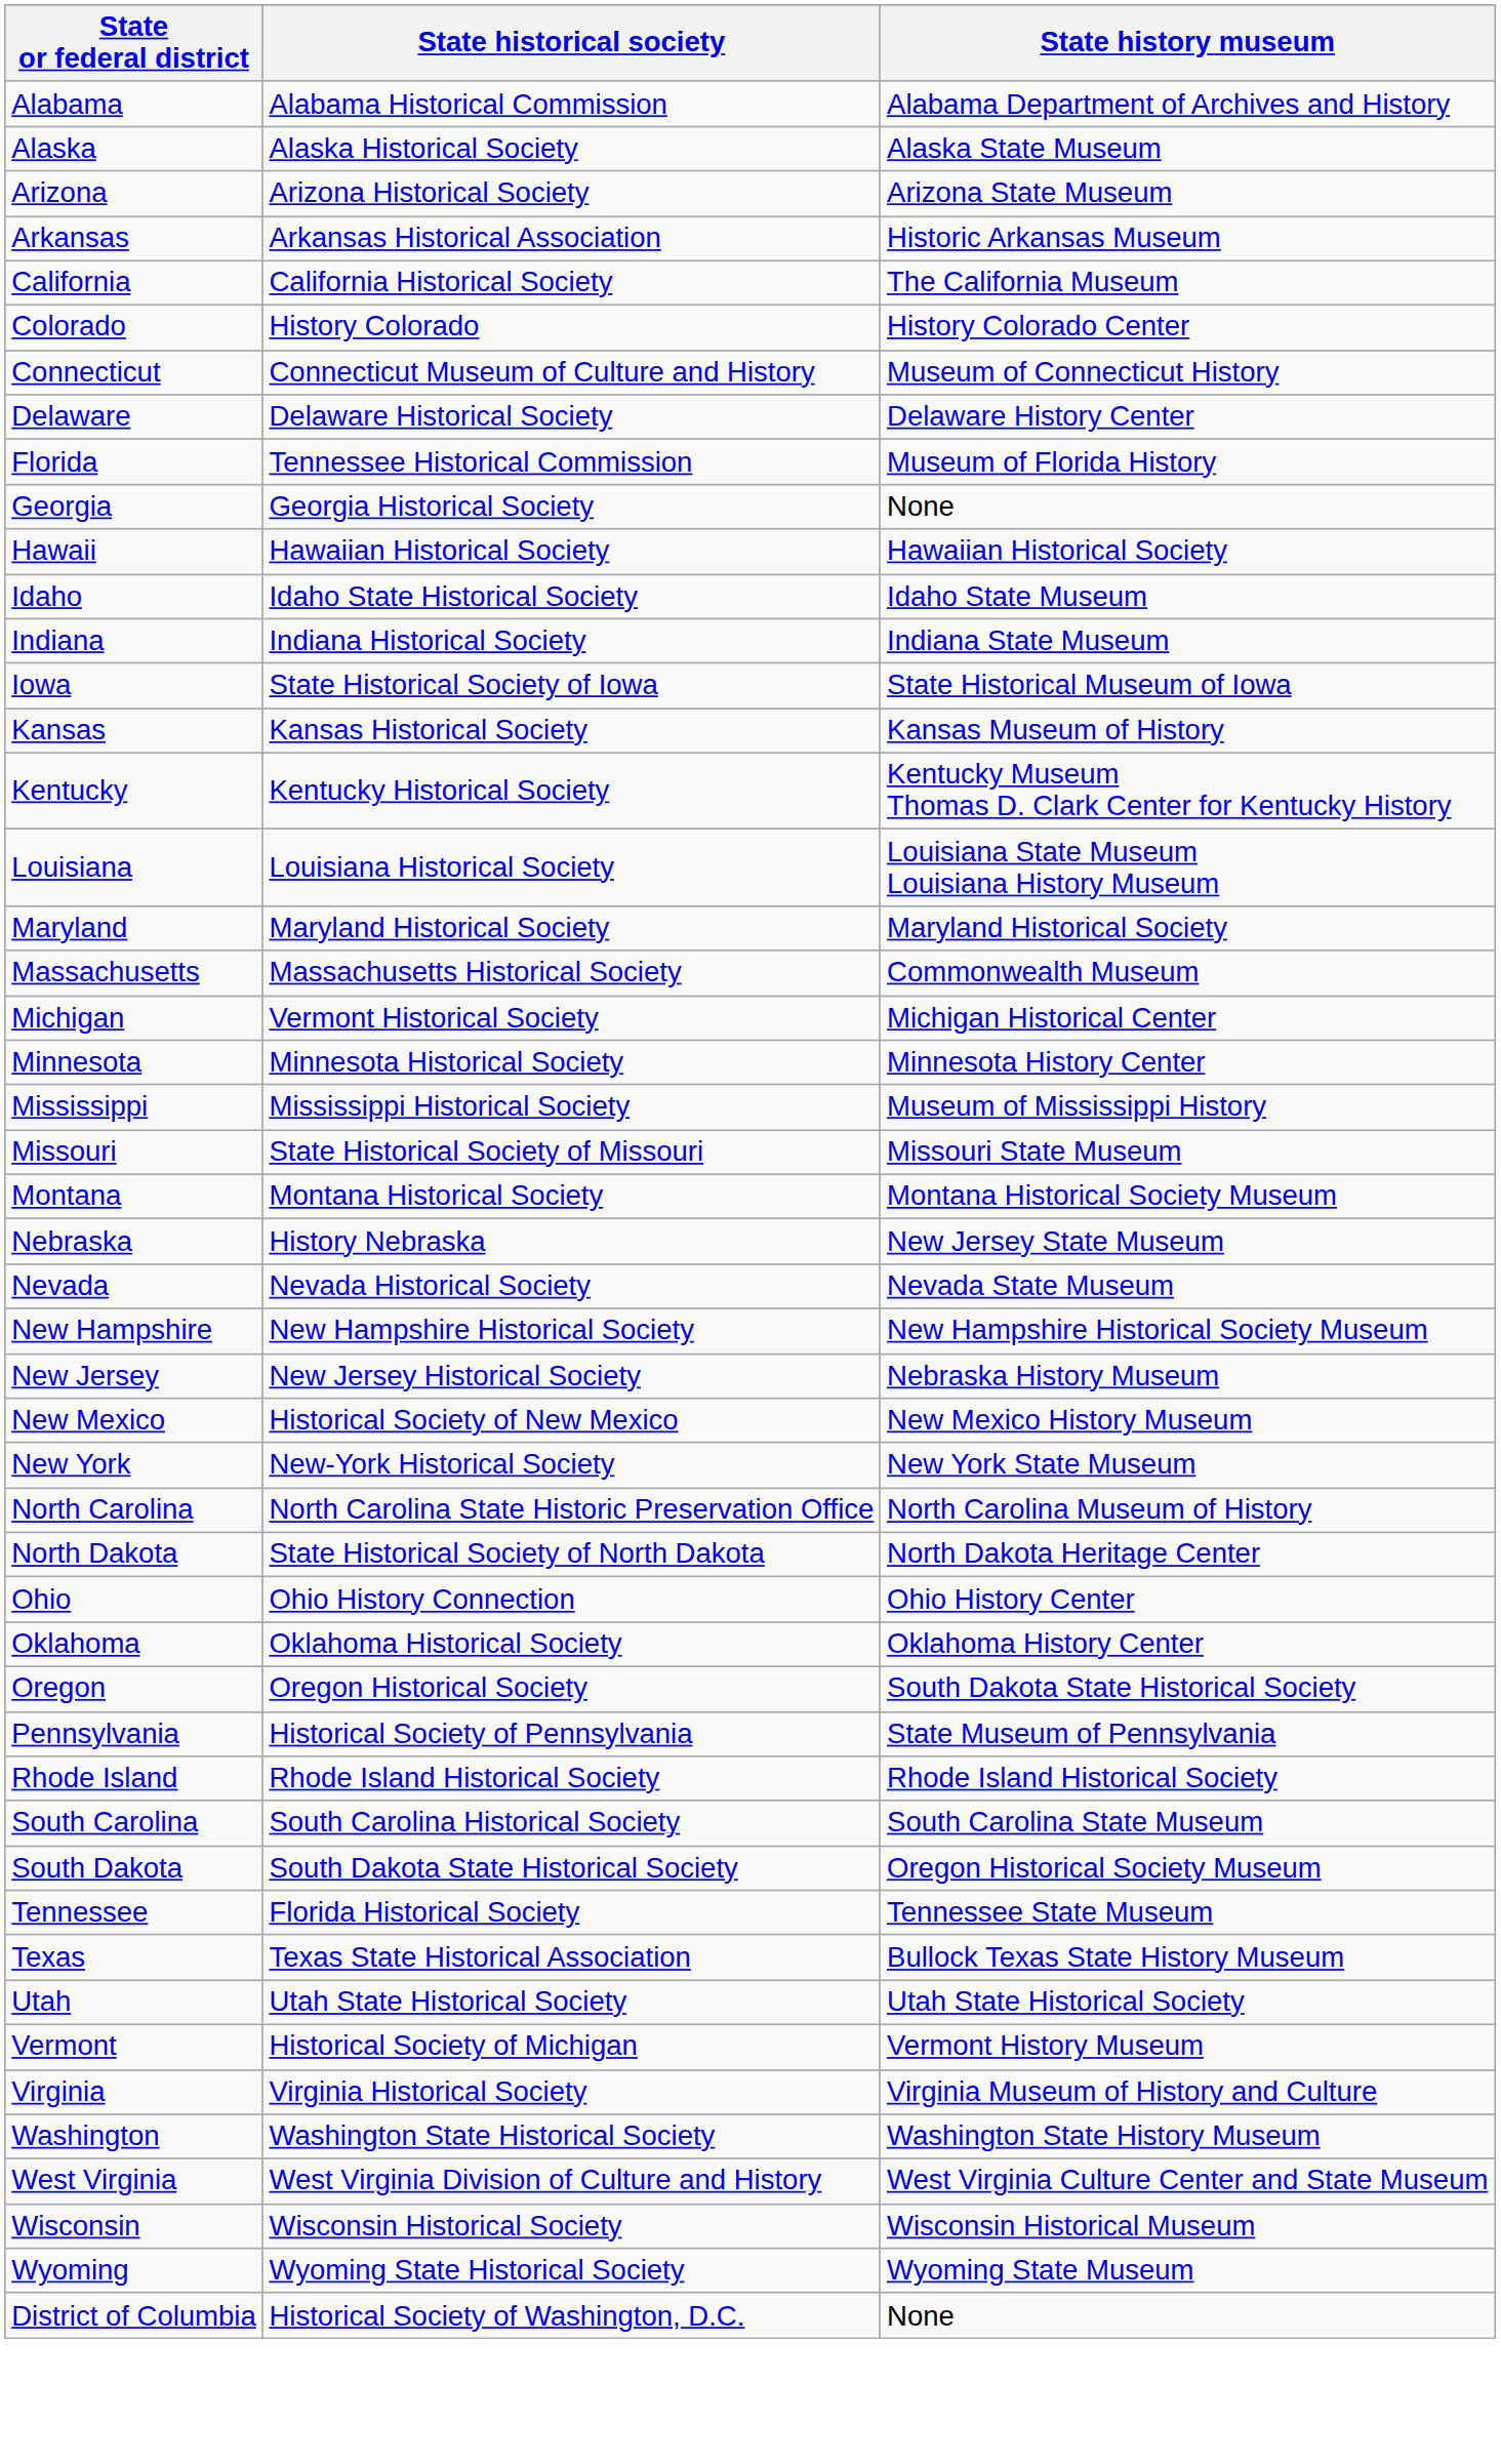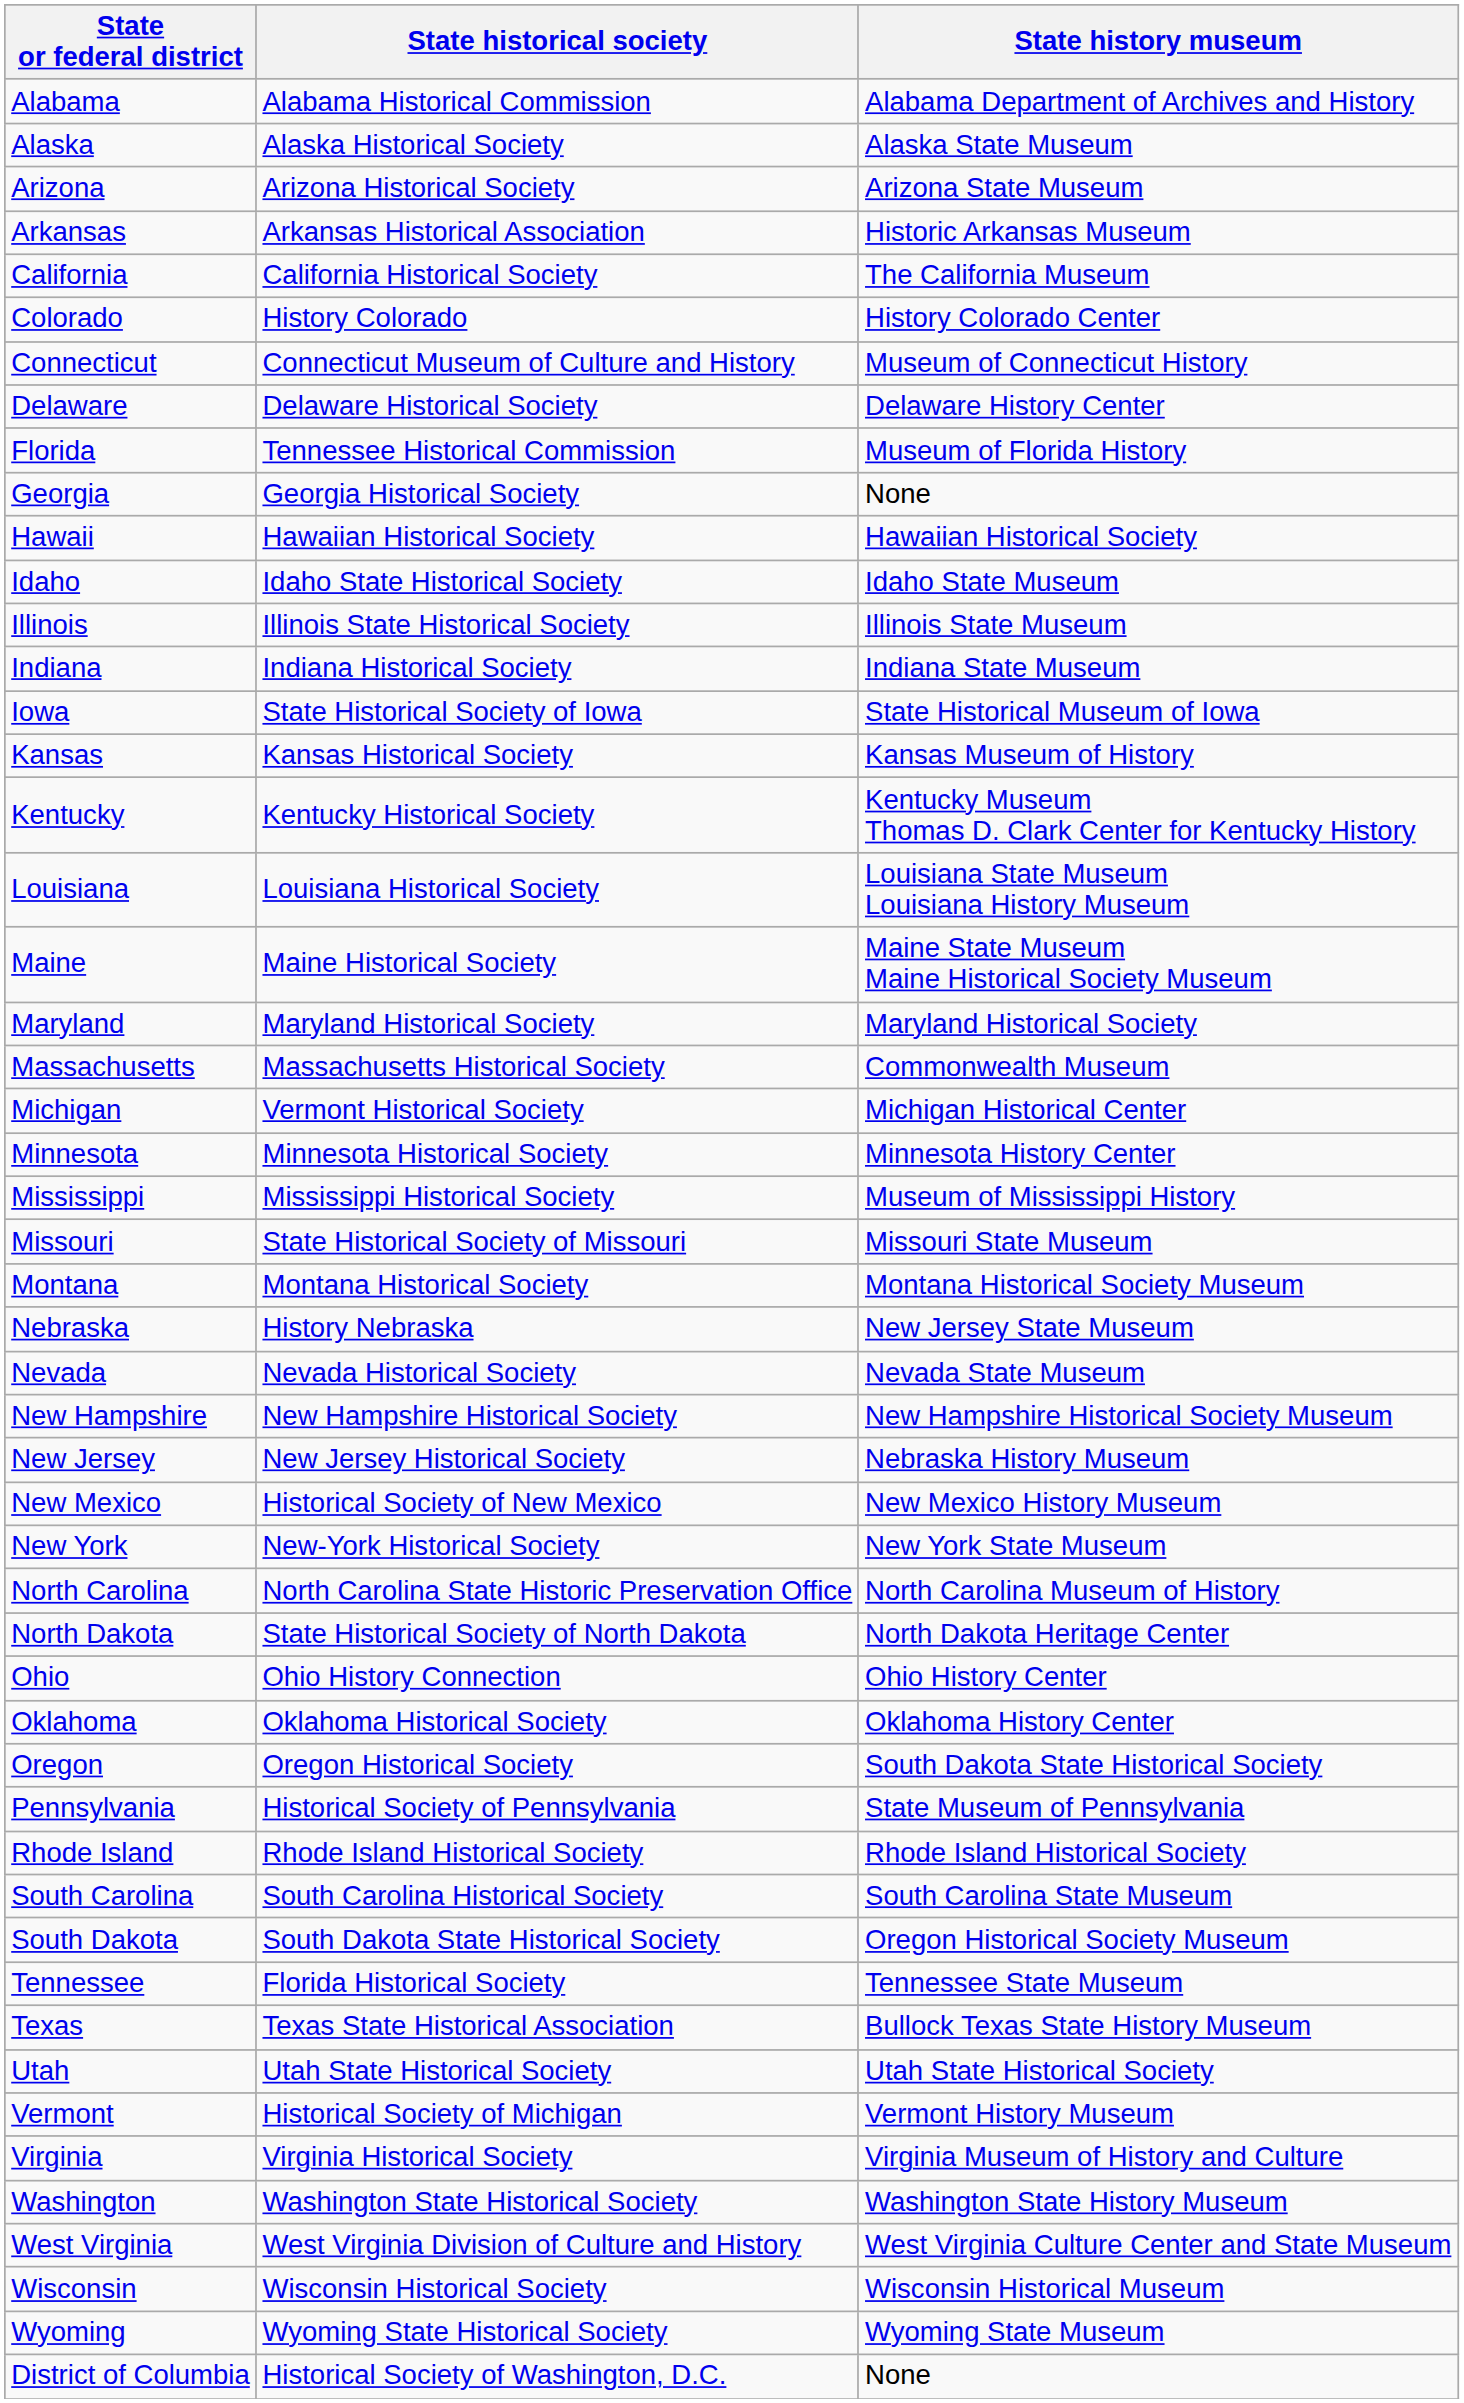+ row: Illinois | Illinois State Historical Society | Illinois State Museum
+ row: Maine | Maine Historical Society | Maine State Museum Maine Historical Society Museum
